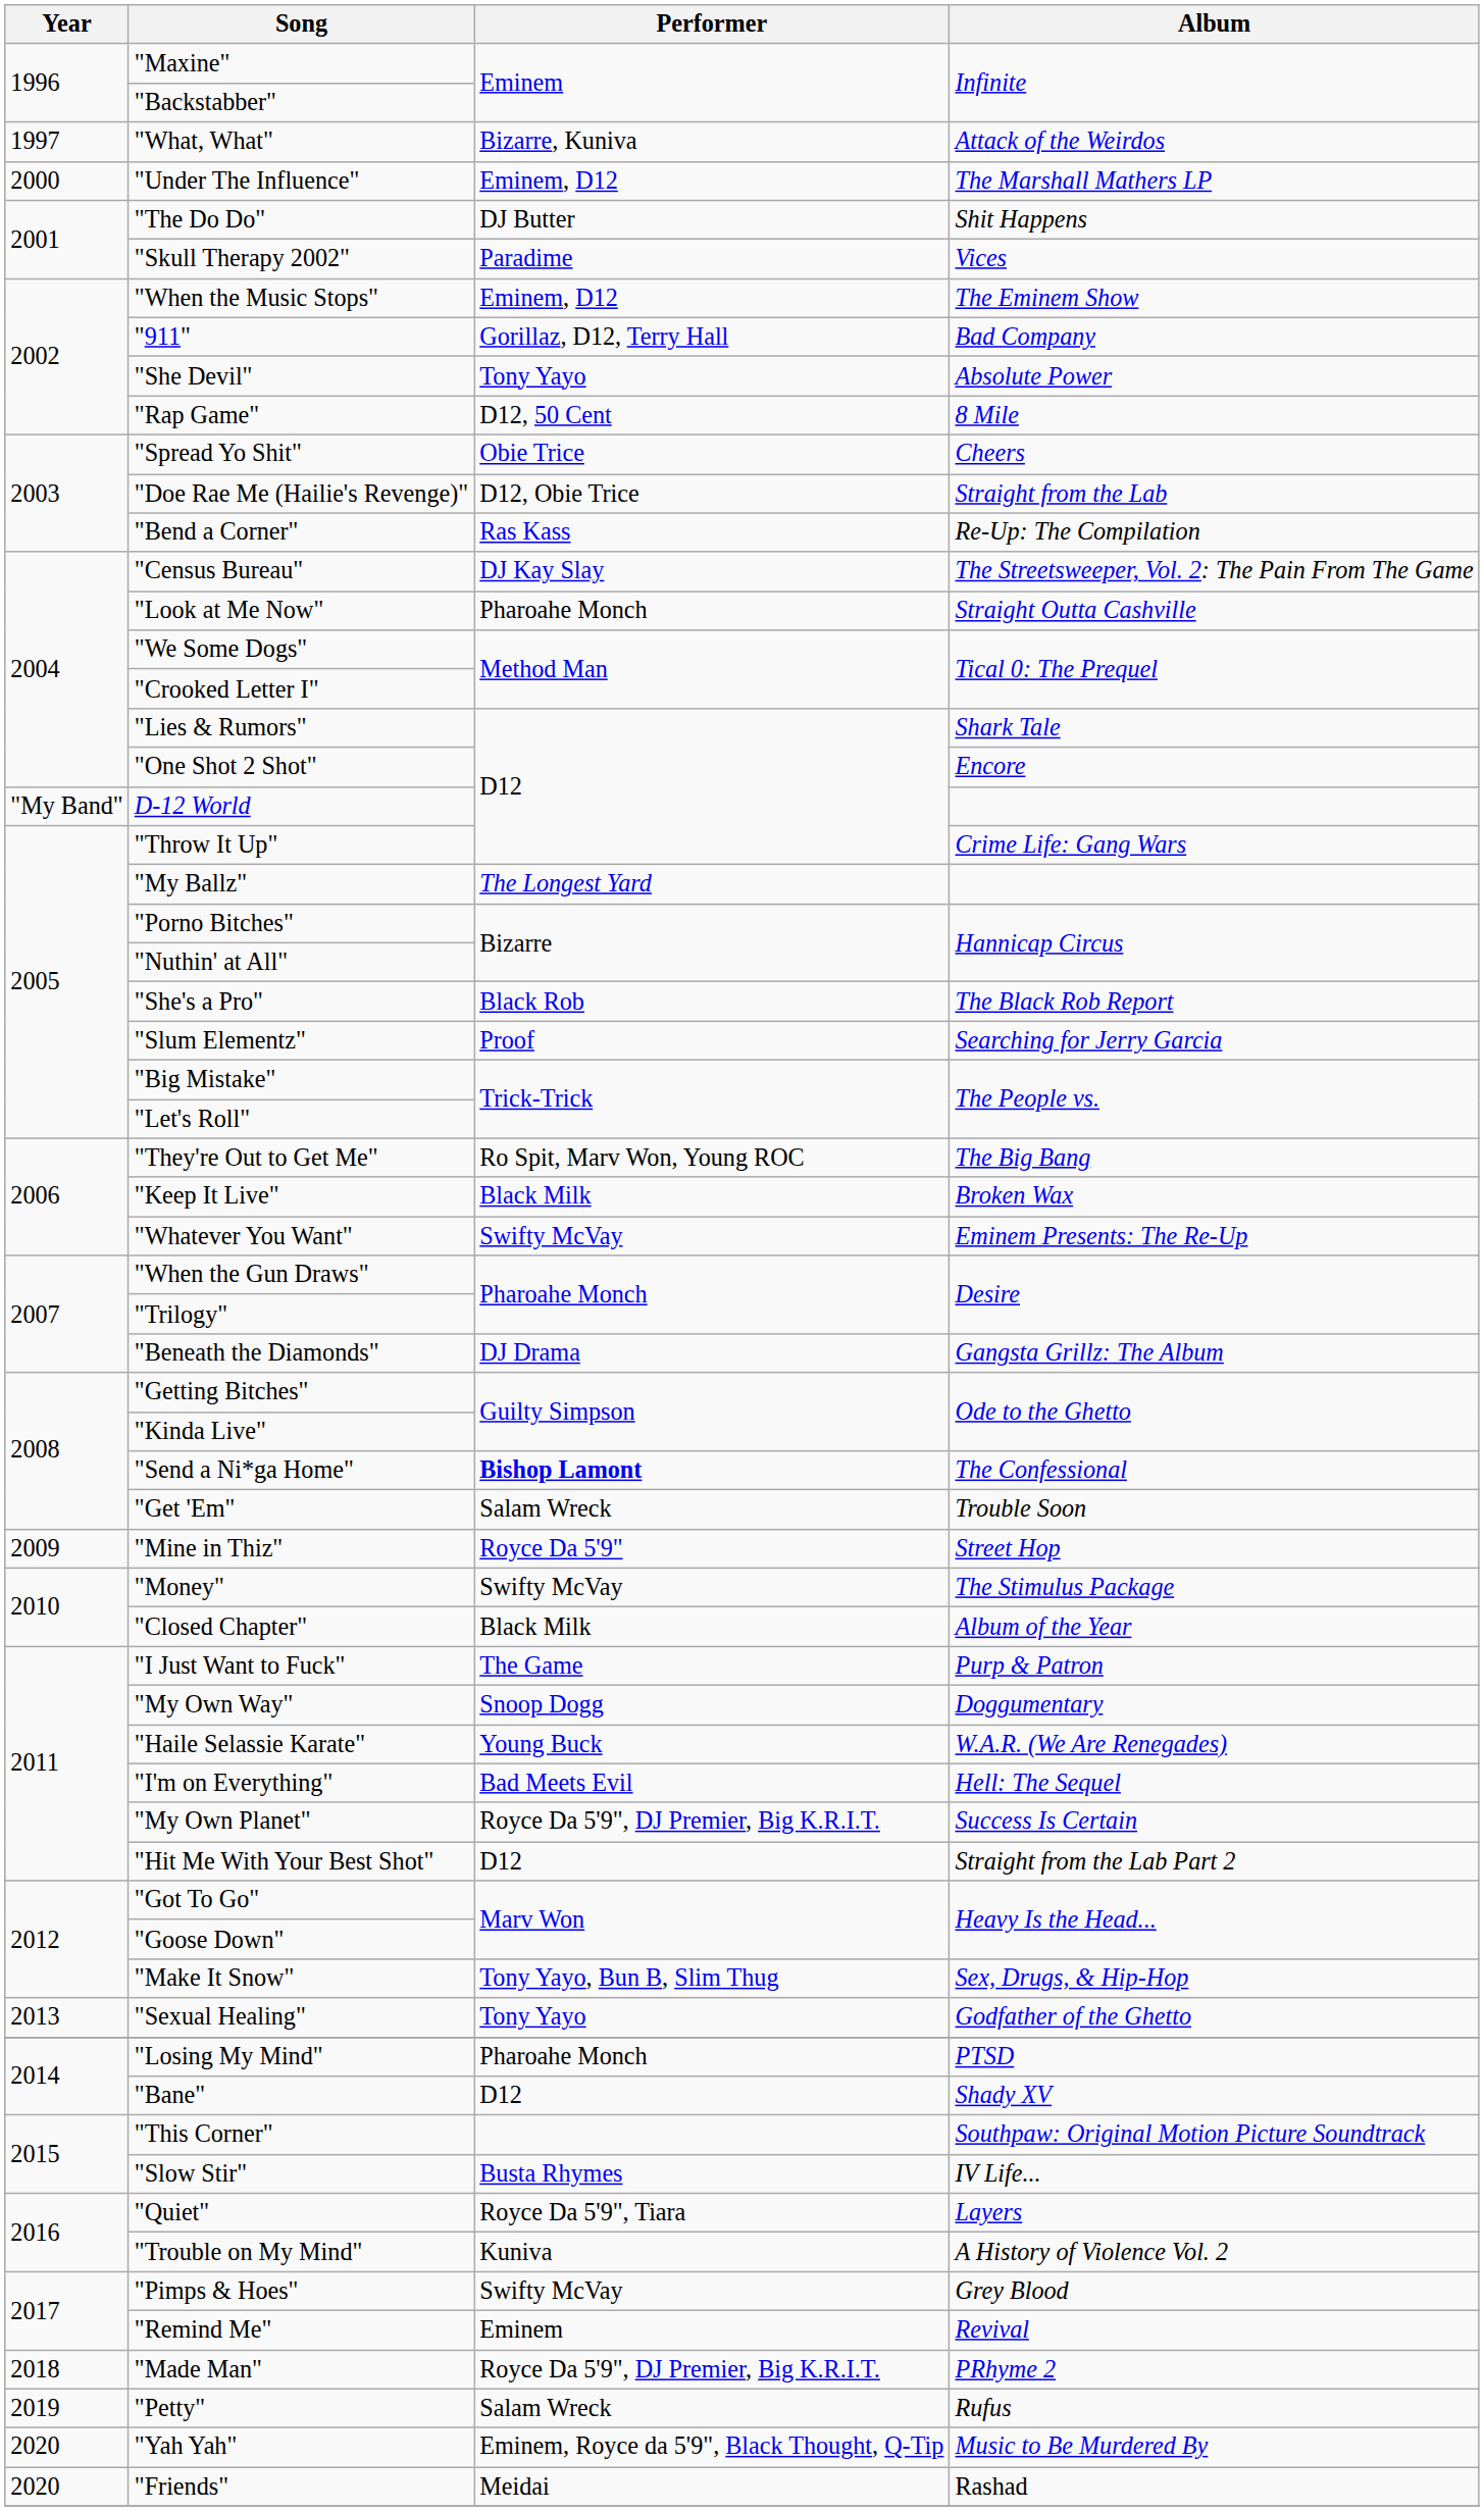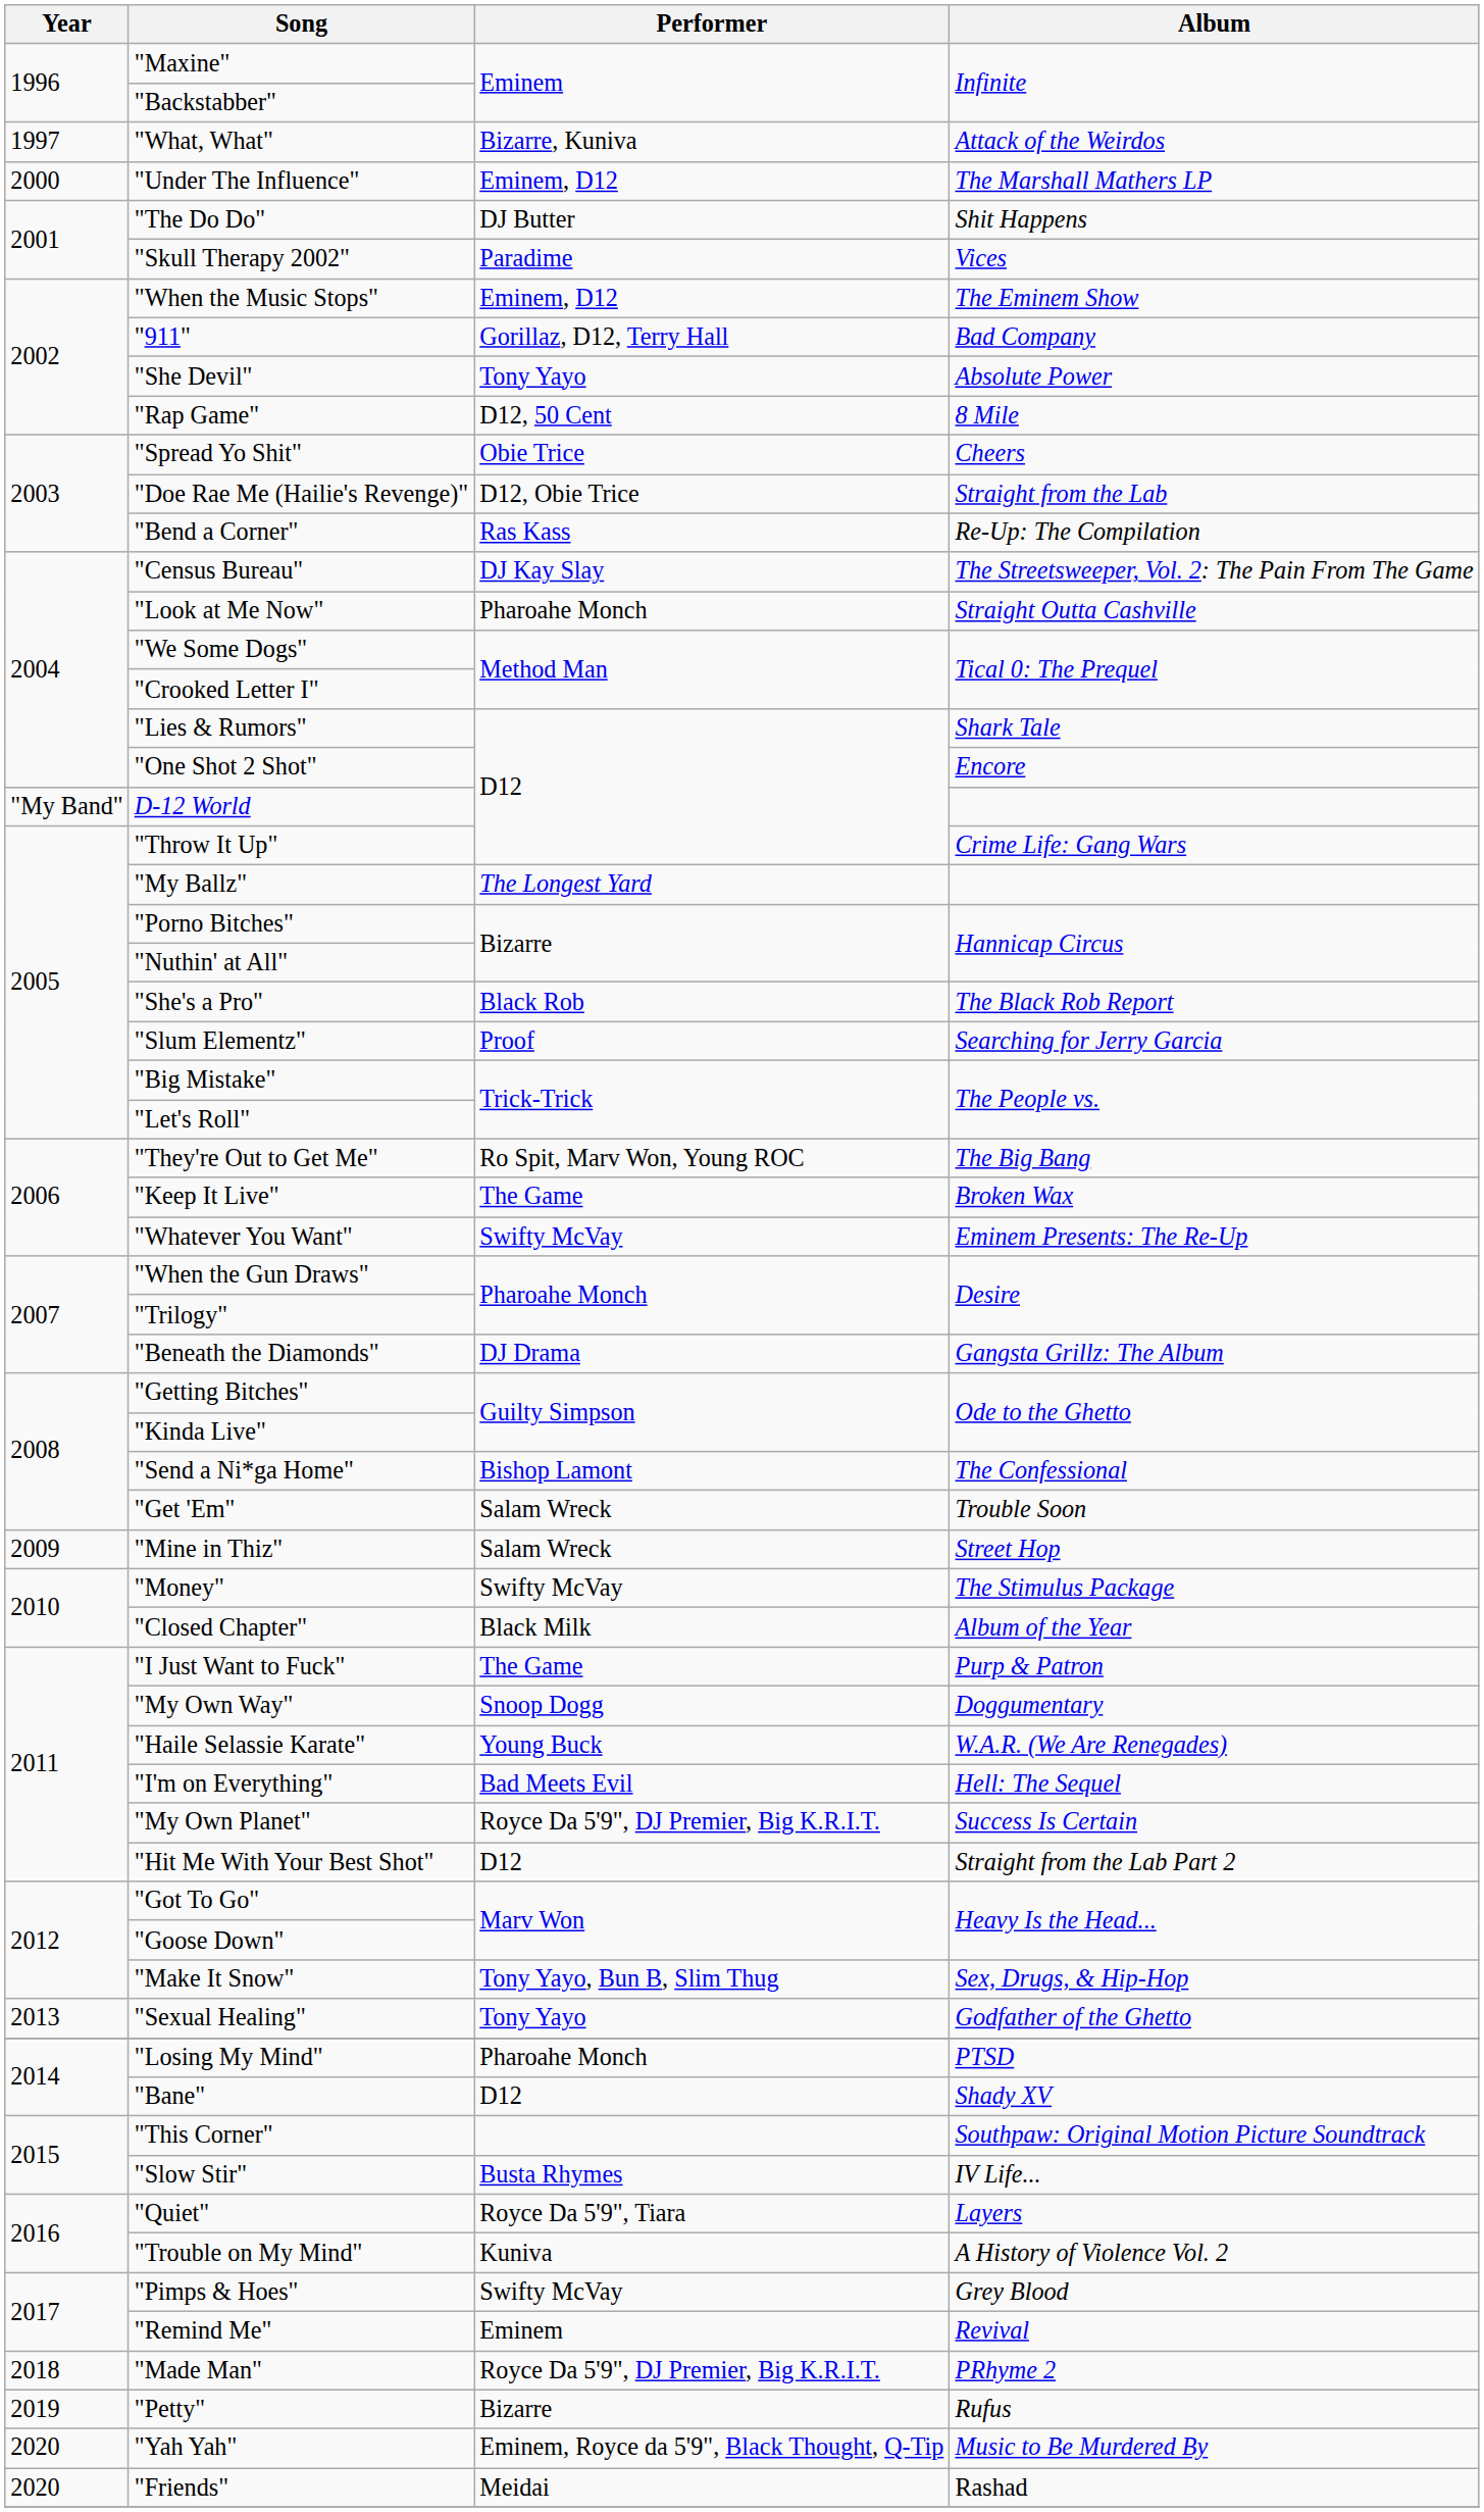"Keep It Live" | Performer: Black Milk -> The Game
"Send a Ni*ga Home" | Performer: bold -> normal
"Mine in Thiz" | Performer: Royce Da 5'9" -> Salam Wreck
"Petty" | Performer: Salam Wreck -> Bizarre
